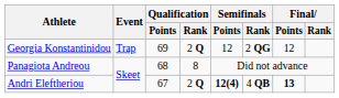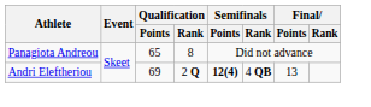- row: Georgia Konstantinidou | Trap | 69 | 2 Q | 12 | 2 QG | 12
Panagiota Andreou | Qualification / Points: 68 -> 65
Andri Eleftheriou | Qualification / Points: 67 -> 69
Andri Eleftheriou | Final / Points: bold -> normal
